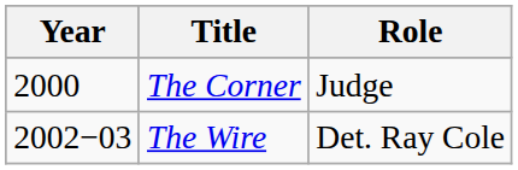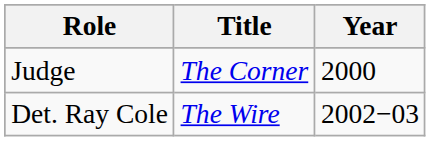columns swapped: Year <-> Role
